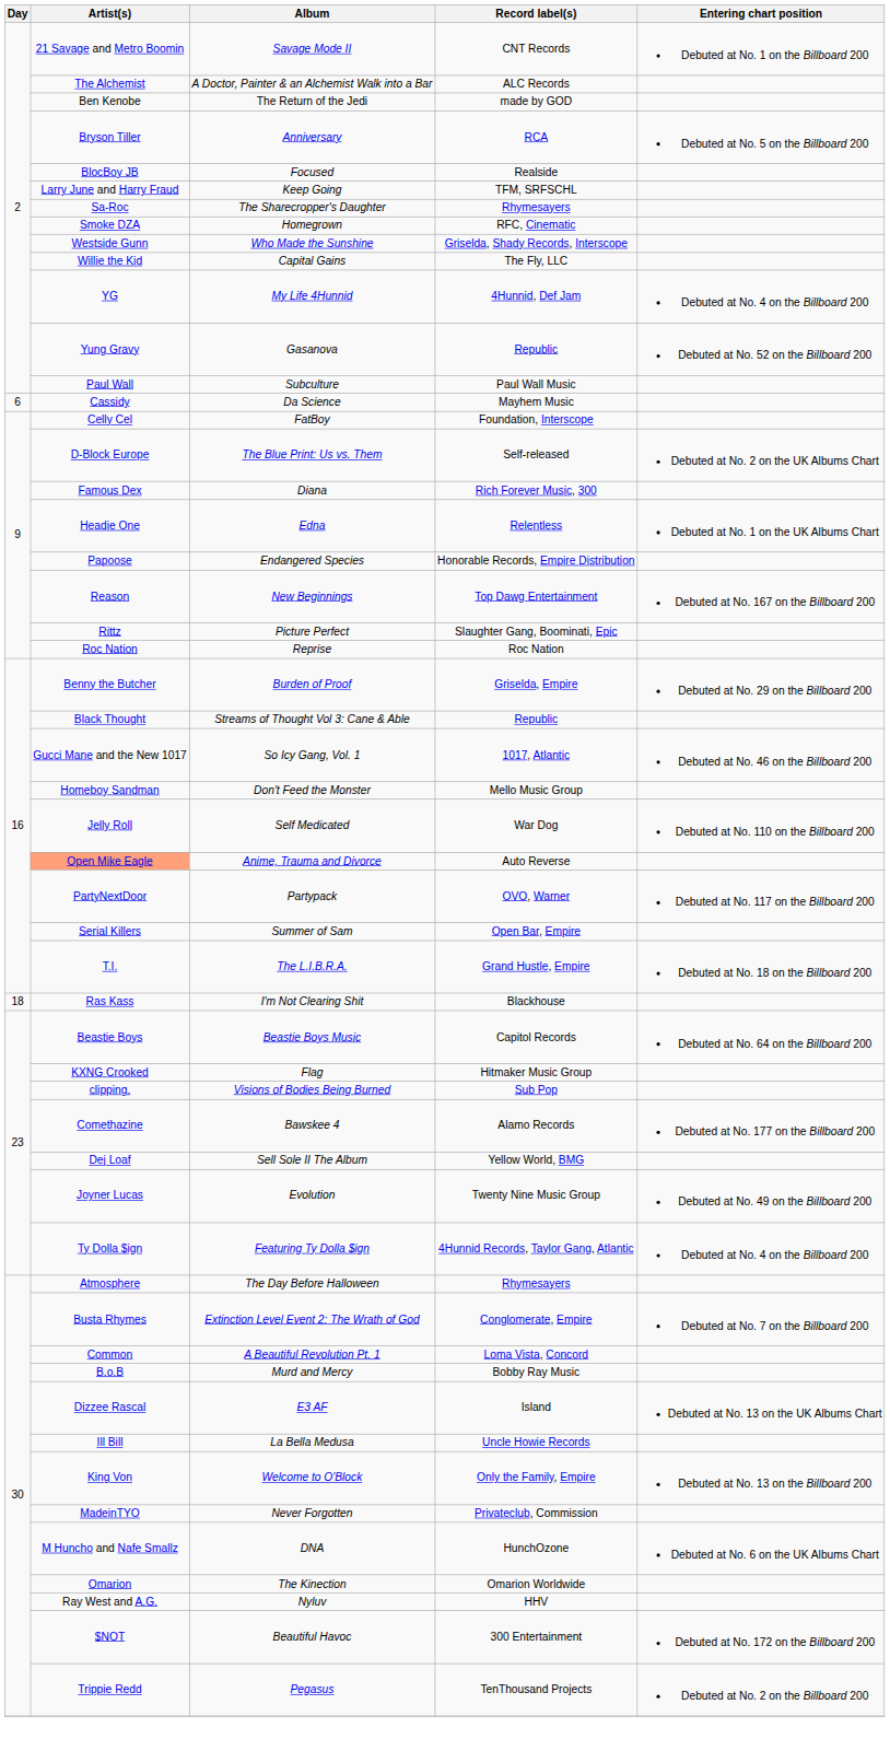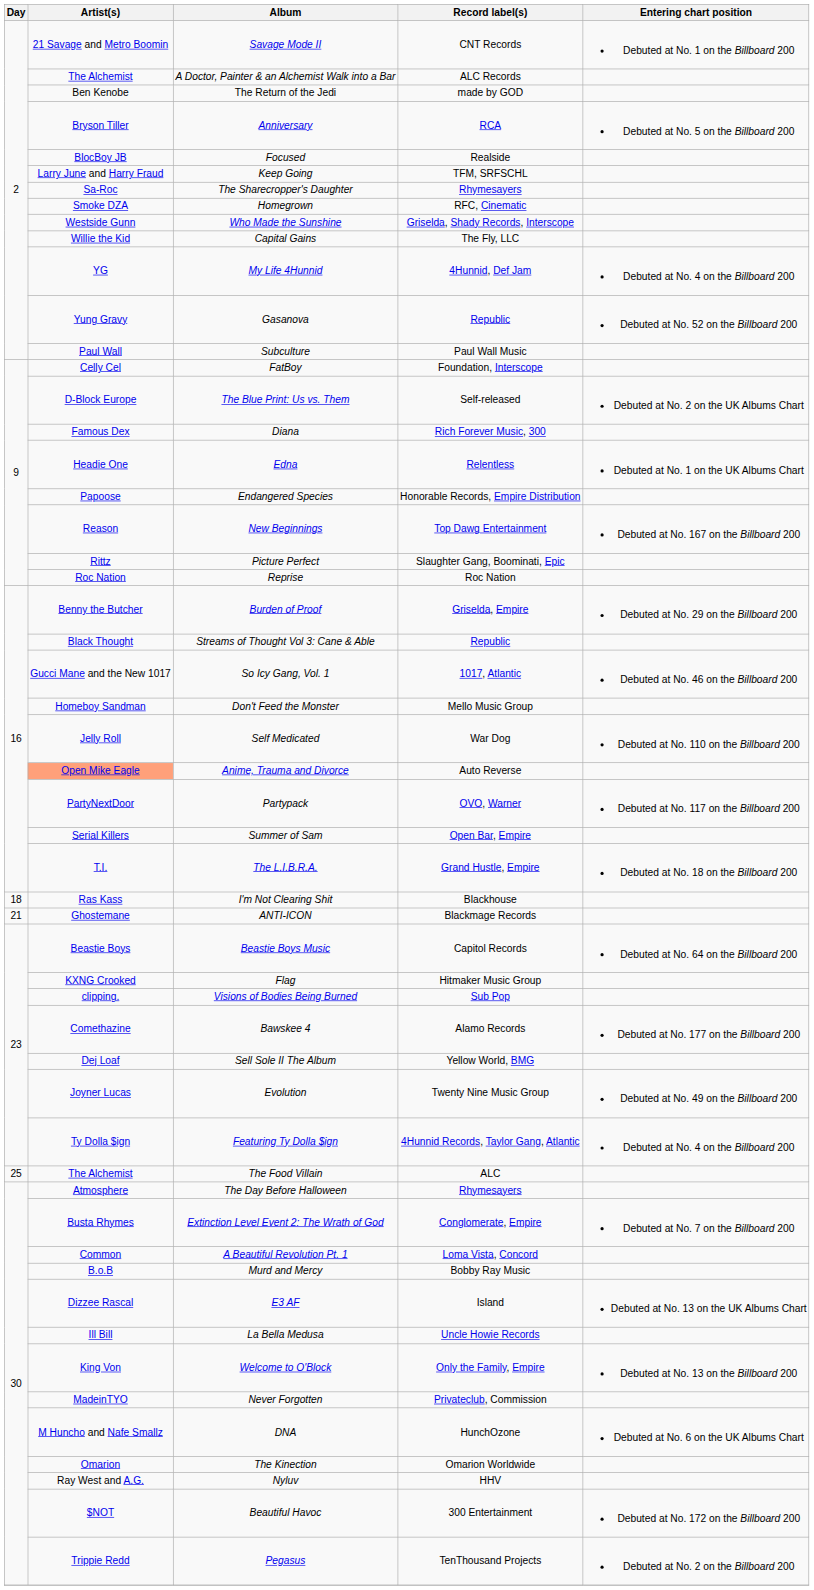- row: 6 | Cassidy | Da Science | Mayhem Music
+ row: 21 | Ghostemane | ANTI-ICON | Blackmage Records
+ row: 25 | The Alchemist | The Food Villain | ALC
